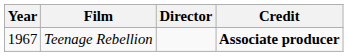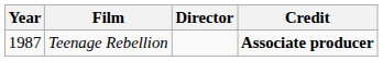Teenage Rebellion | Year: 1967 -> 1987
